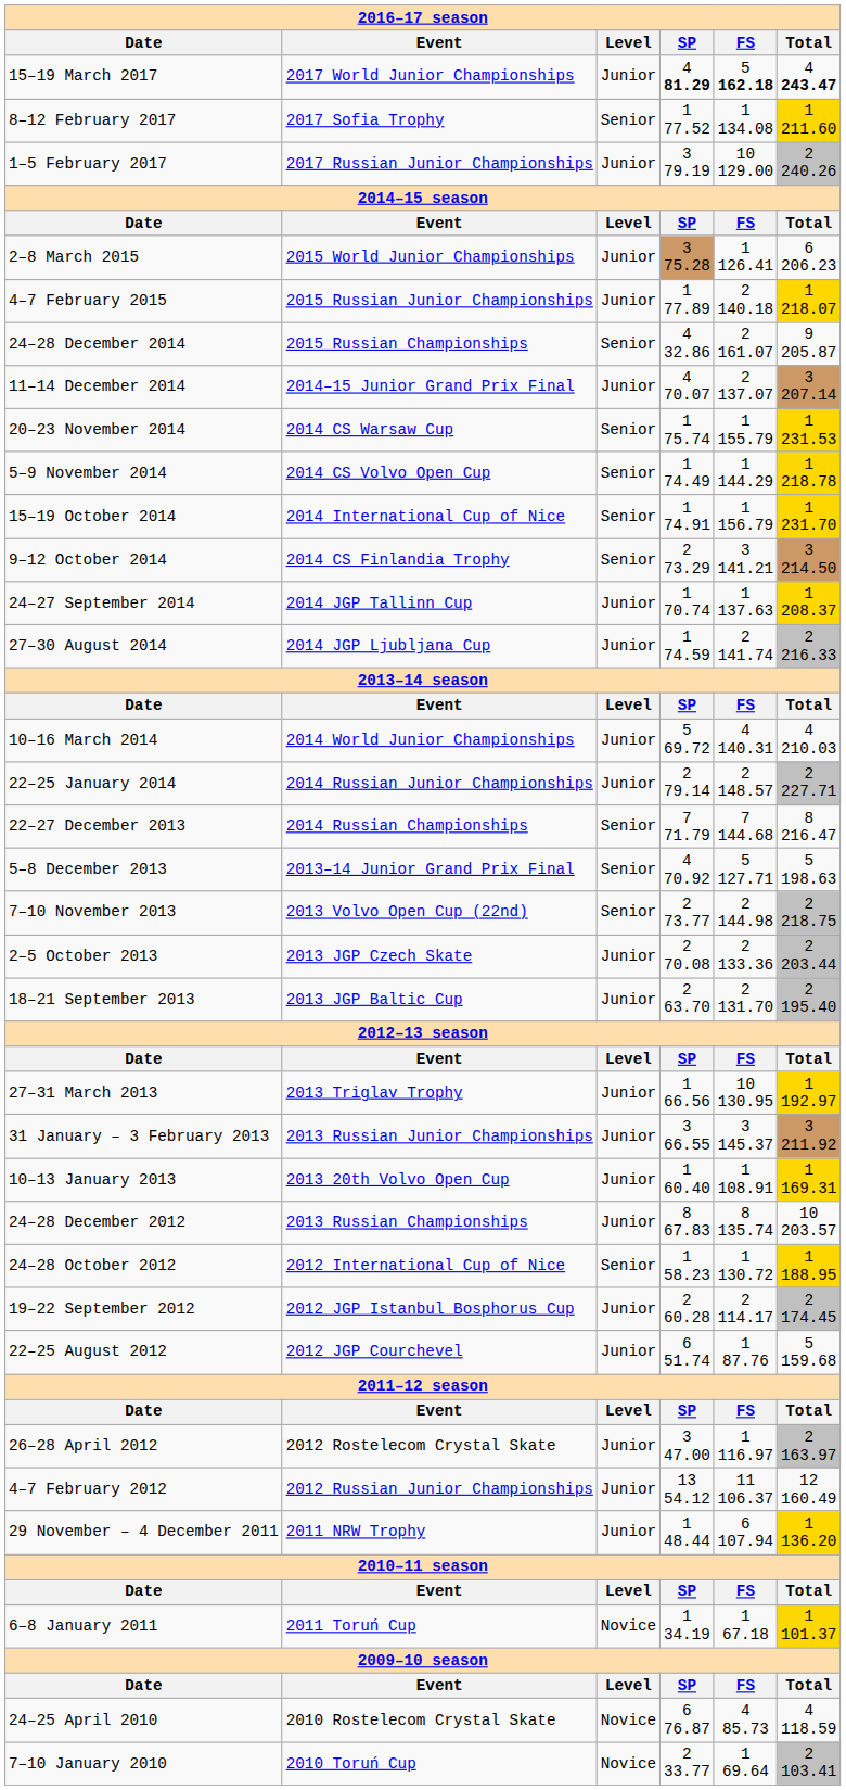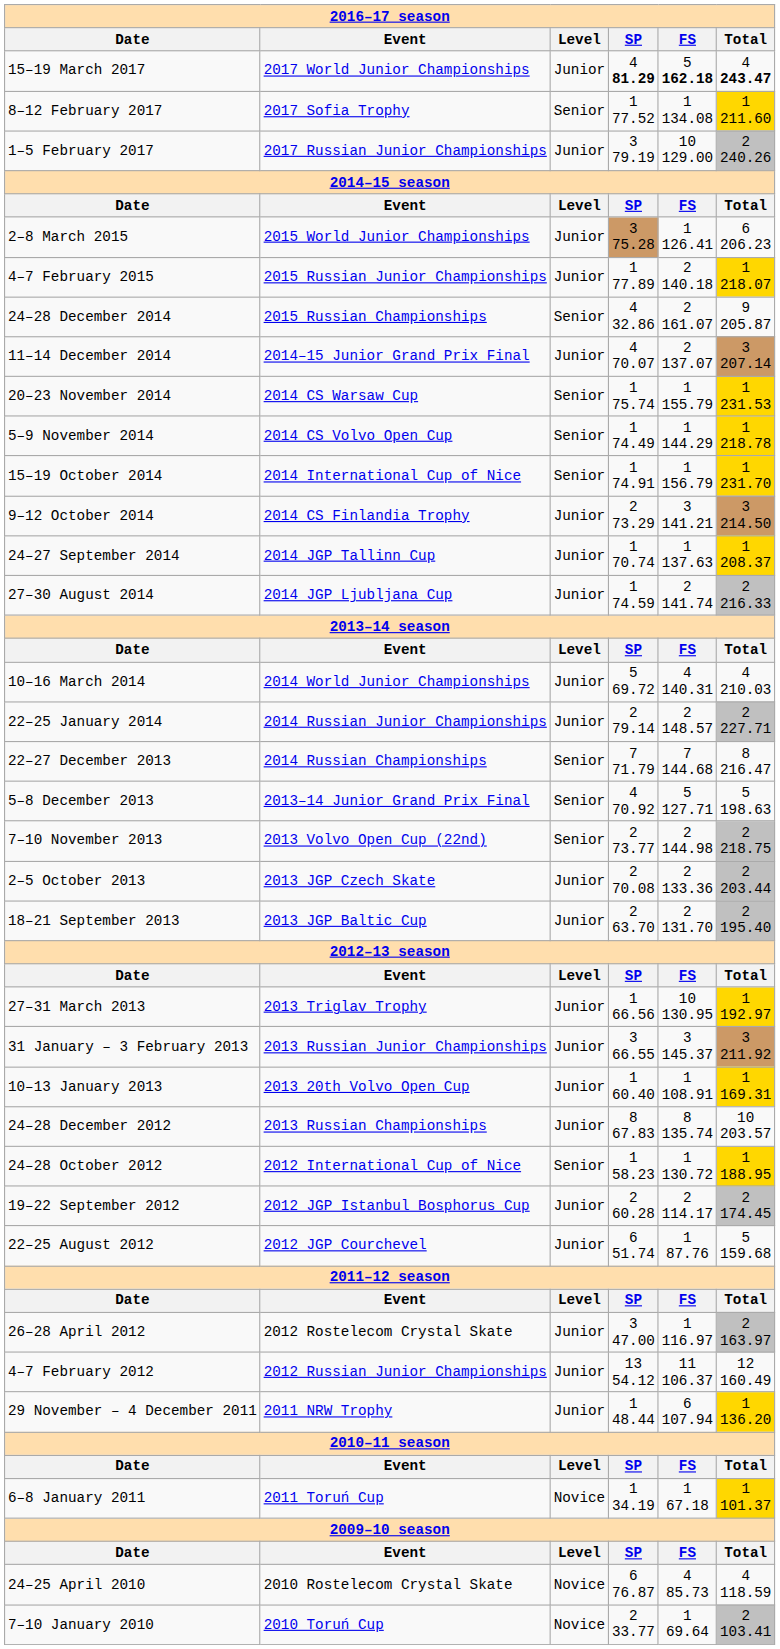9–12 October 2014 | column 3: Senior -> Junior
